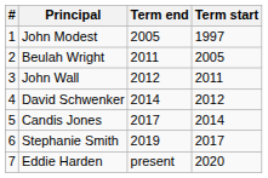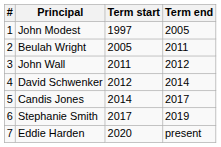columns swapped: Term start <-> Term end
